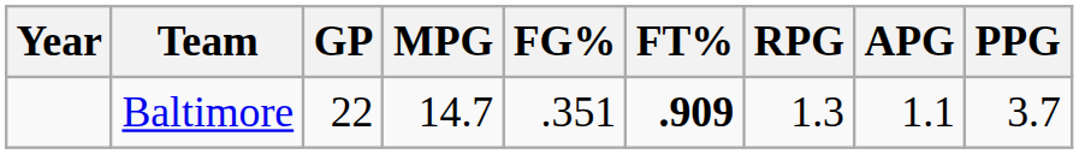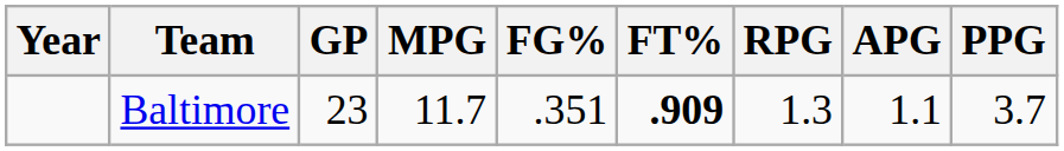Baltimore | GP: 22 -> 23
Baltimore | MPG: 14.7 -> 11.7
